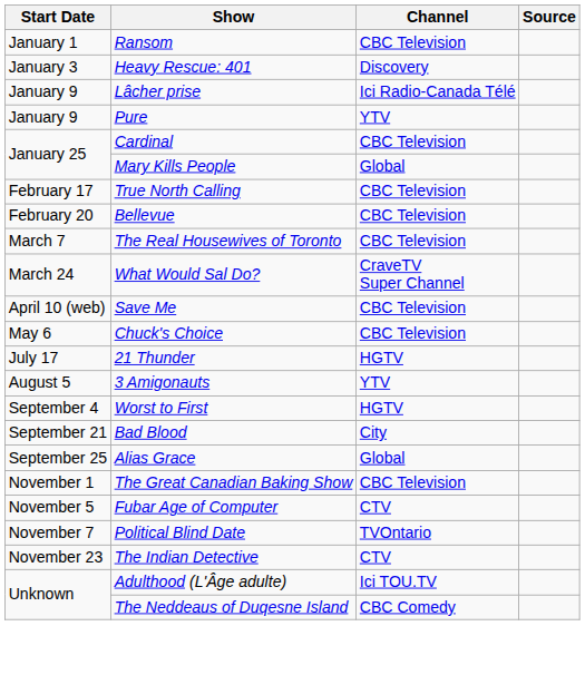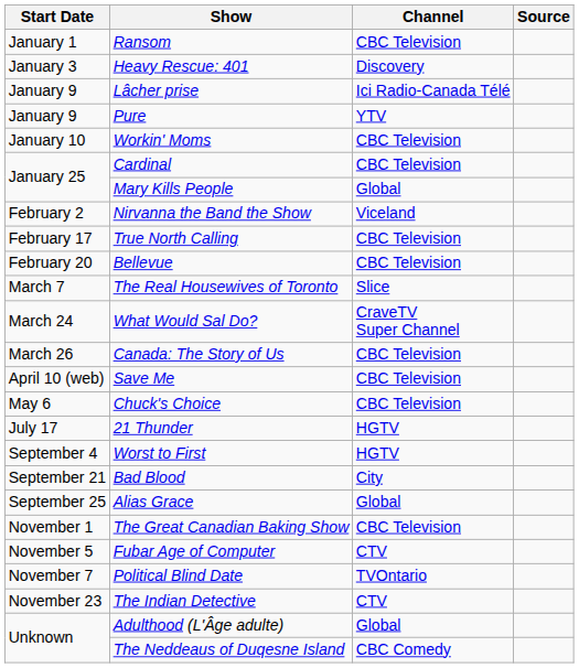+ row: January 10 | Workin' Moms | CBC Television
+ row: February 2 | Nirvanna the Band the Show | Viceland
The Real Housewives of Toronto | Channel: CBC Television -> Slice
+ row: March 26 | Canada: The Story of Us | CBC Television
- row: August 5 | 3 Amigonauts | YTV
Adulthood (L'Âge adulte) | Channel: Ici TOU.TV -> Global
